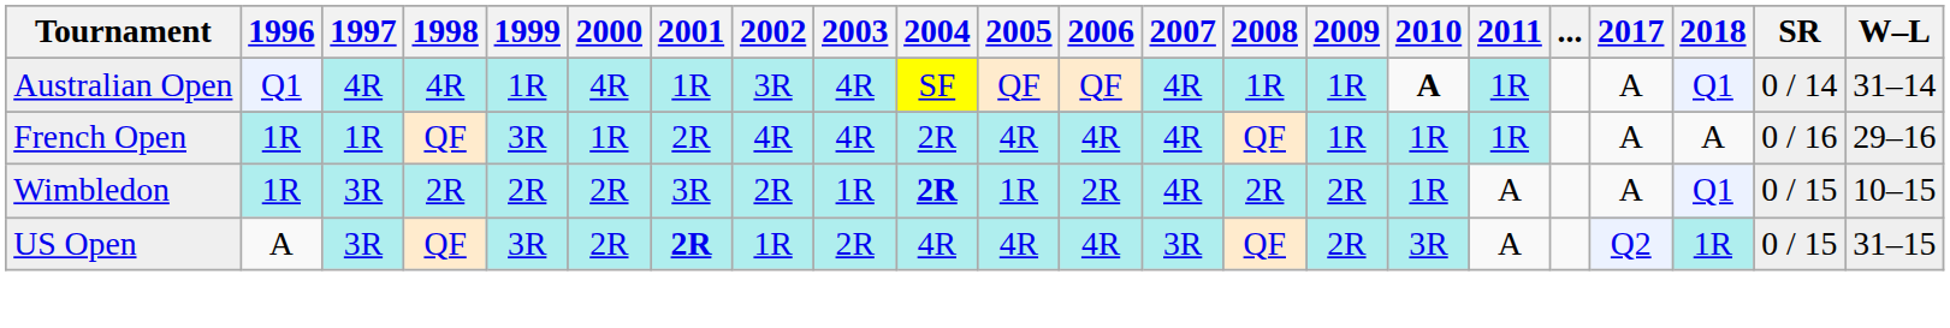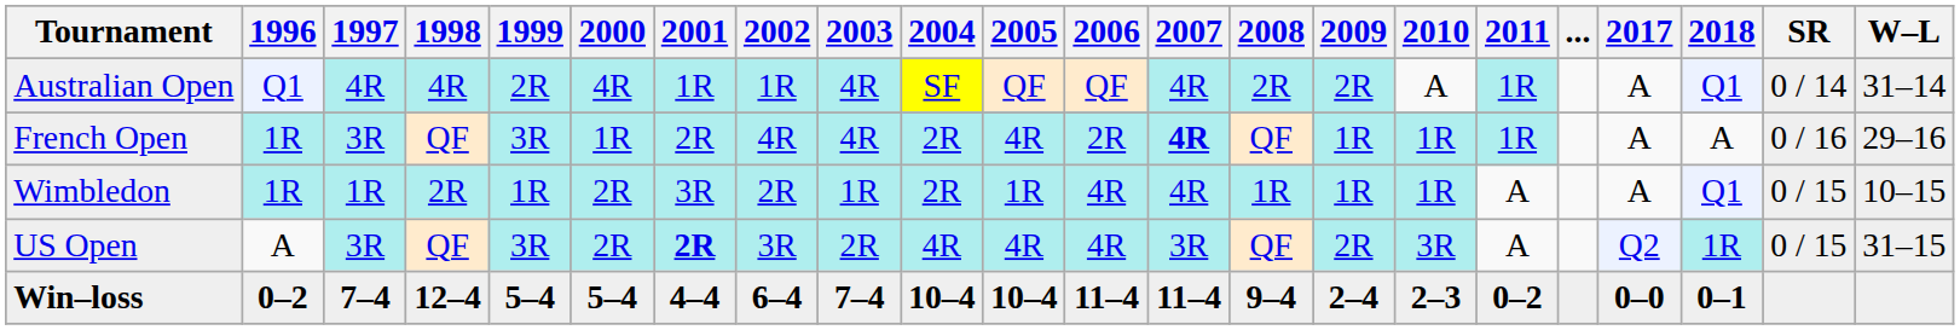Australian Open | 1999: 1R -> 2R
Australian Open | 2002: 3R -> 1R
Australian Open | 2008: 1R -> 2R
Australian Open | 2009: 1R -> 2R
Australian Open | 2010: bold -> normal
French Open | 1997: 1R -> 3R
French Open | 2006: 4R -> 2R
French Open | 2007: normal -> bold
Wimbledon | 1997: 3R -> 1R
Wimbledon | 1999: 2R -> 1R
Wimbledon | 2004: bold -> normal
Wimbledon | 2006: 2R -> 4R
Wimbledon | 2008: 2R -> 1R
Wimbledon | 2009: 2R -> 1R
US Open | 2002: 1R -> 3R
+ row: Win–loss | 0–2 | 7–4 | 12–4 | 5–4 | 5–4 | 4–4 | 6–4 | 7–4 | 10–4 | 10–4 | 11–4 | 11–4 | 9–4 | 2–4 | 2–3 | 0–2 | 0–0 | 0–1
